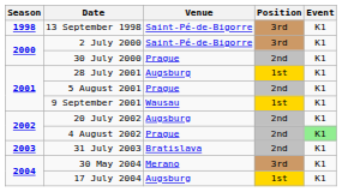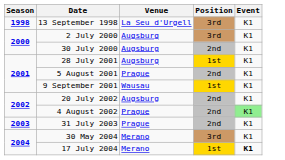13 September 1998 | Venue: Saint-Pé-de-Bigorre -> La Seu d'Urgell
2 July 2000 | Venue: Saint-Pé-de-Bigorre -> Augsburg
30 July 2000 | Venue: Prague -> Augsburg
31 July 2003 | Venue: Bratislava -> Prague
17 July 2004 | Venue: Augsburg -> Merano
17 July 2004 | Event: normal -> bold
